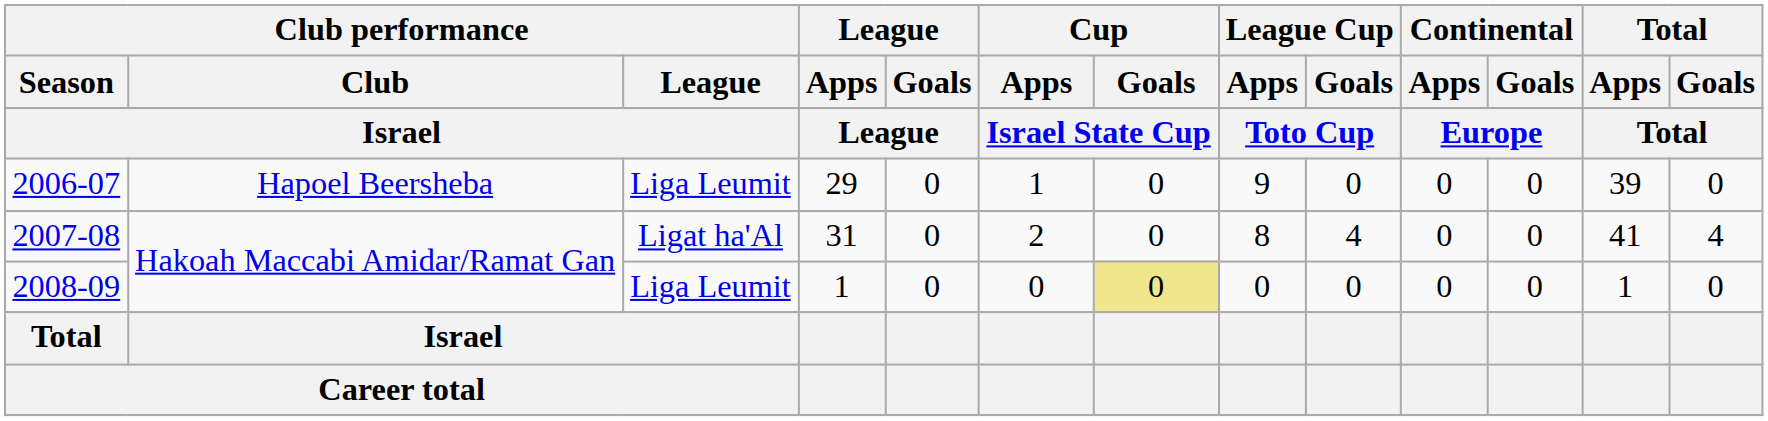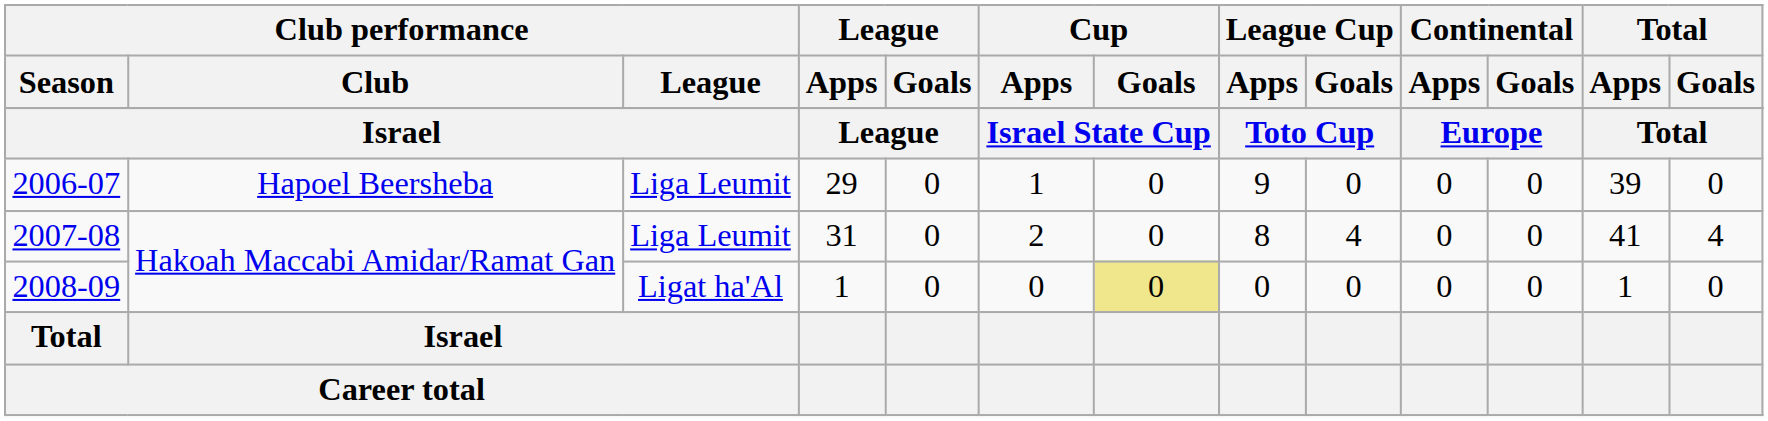2007-08 | Club performance / League: Ligat ha'Al -> Liga Leumit
2008-09 | Club performance / League: Liga Leumit -> Ligat ha'Al
